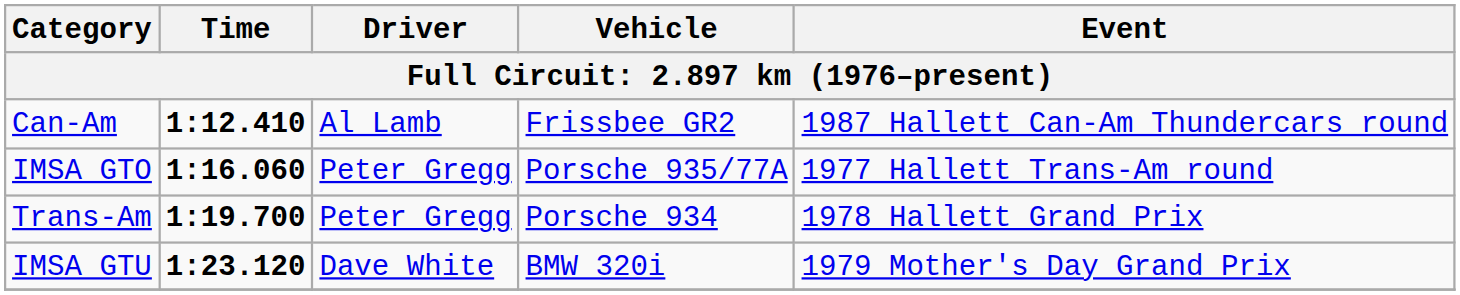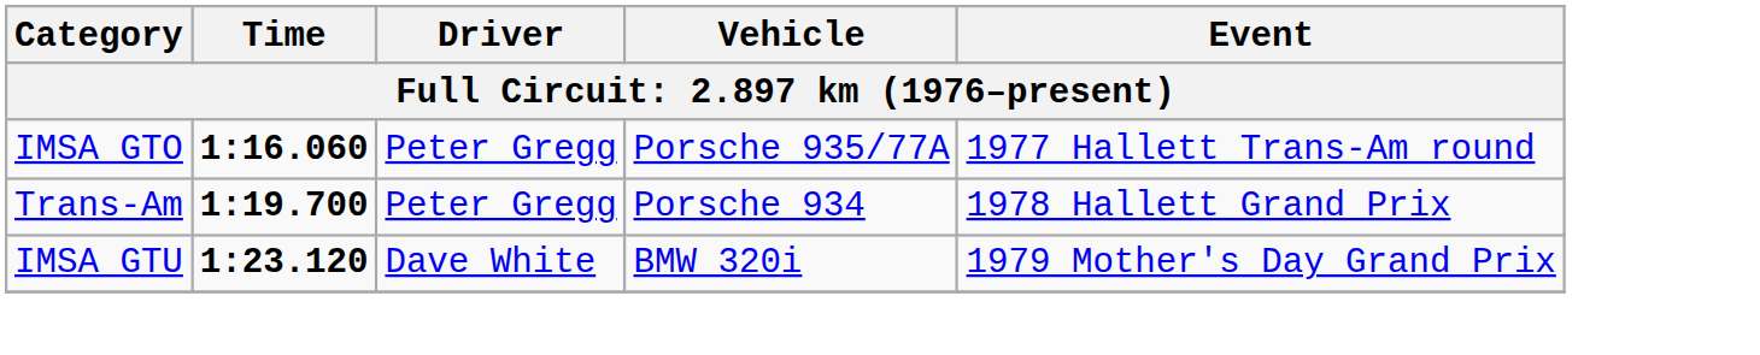- row: Can-Am | 1:12.410 | Al Lamb | Frissbee GR2 | 1987 Hallett Can-Am Thundercars round
